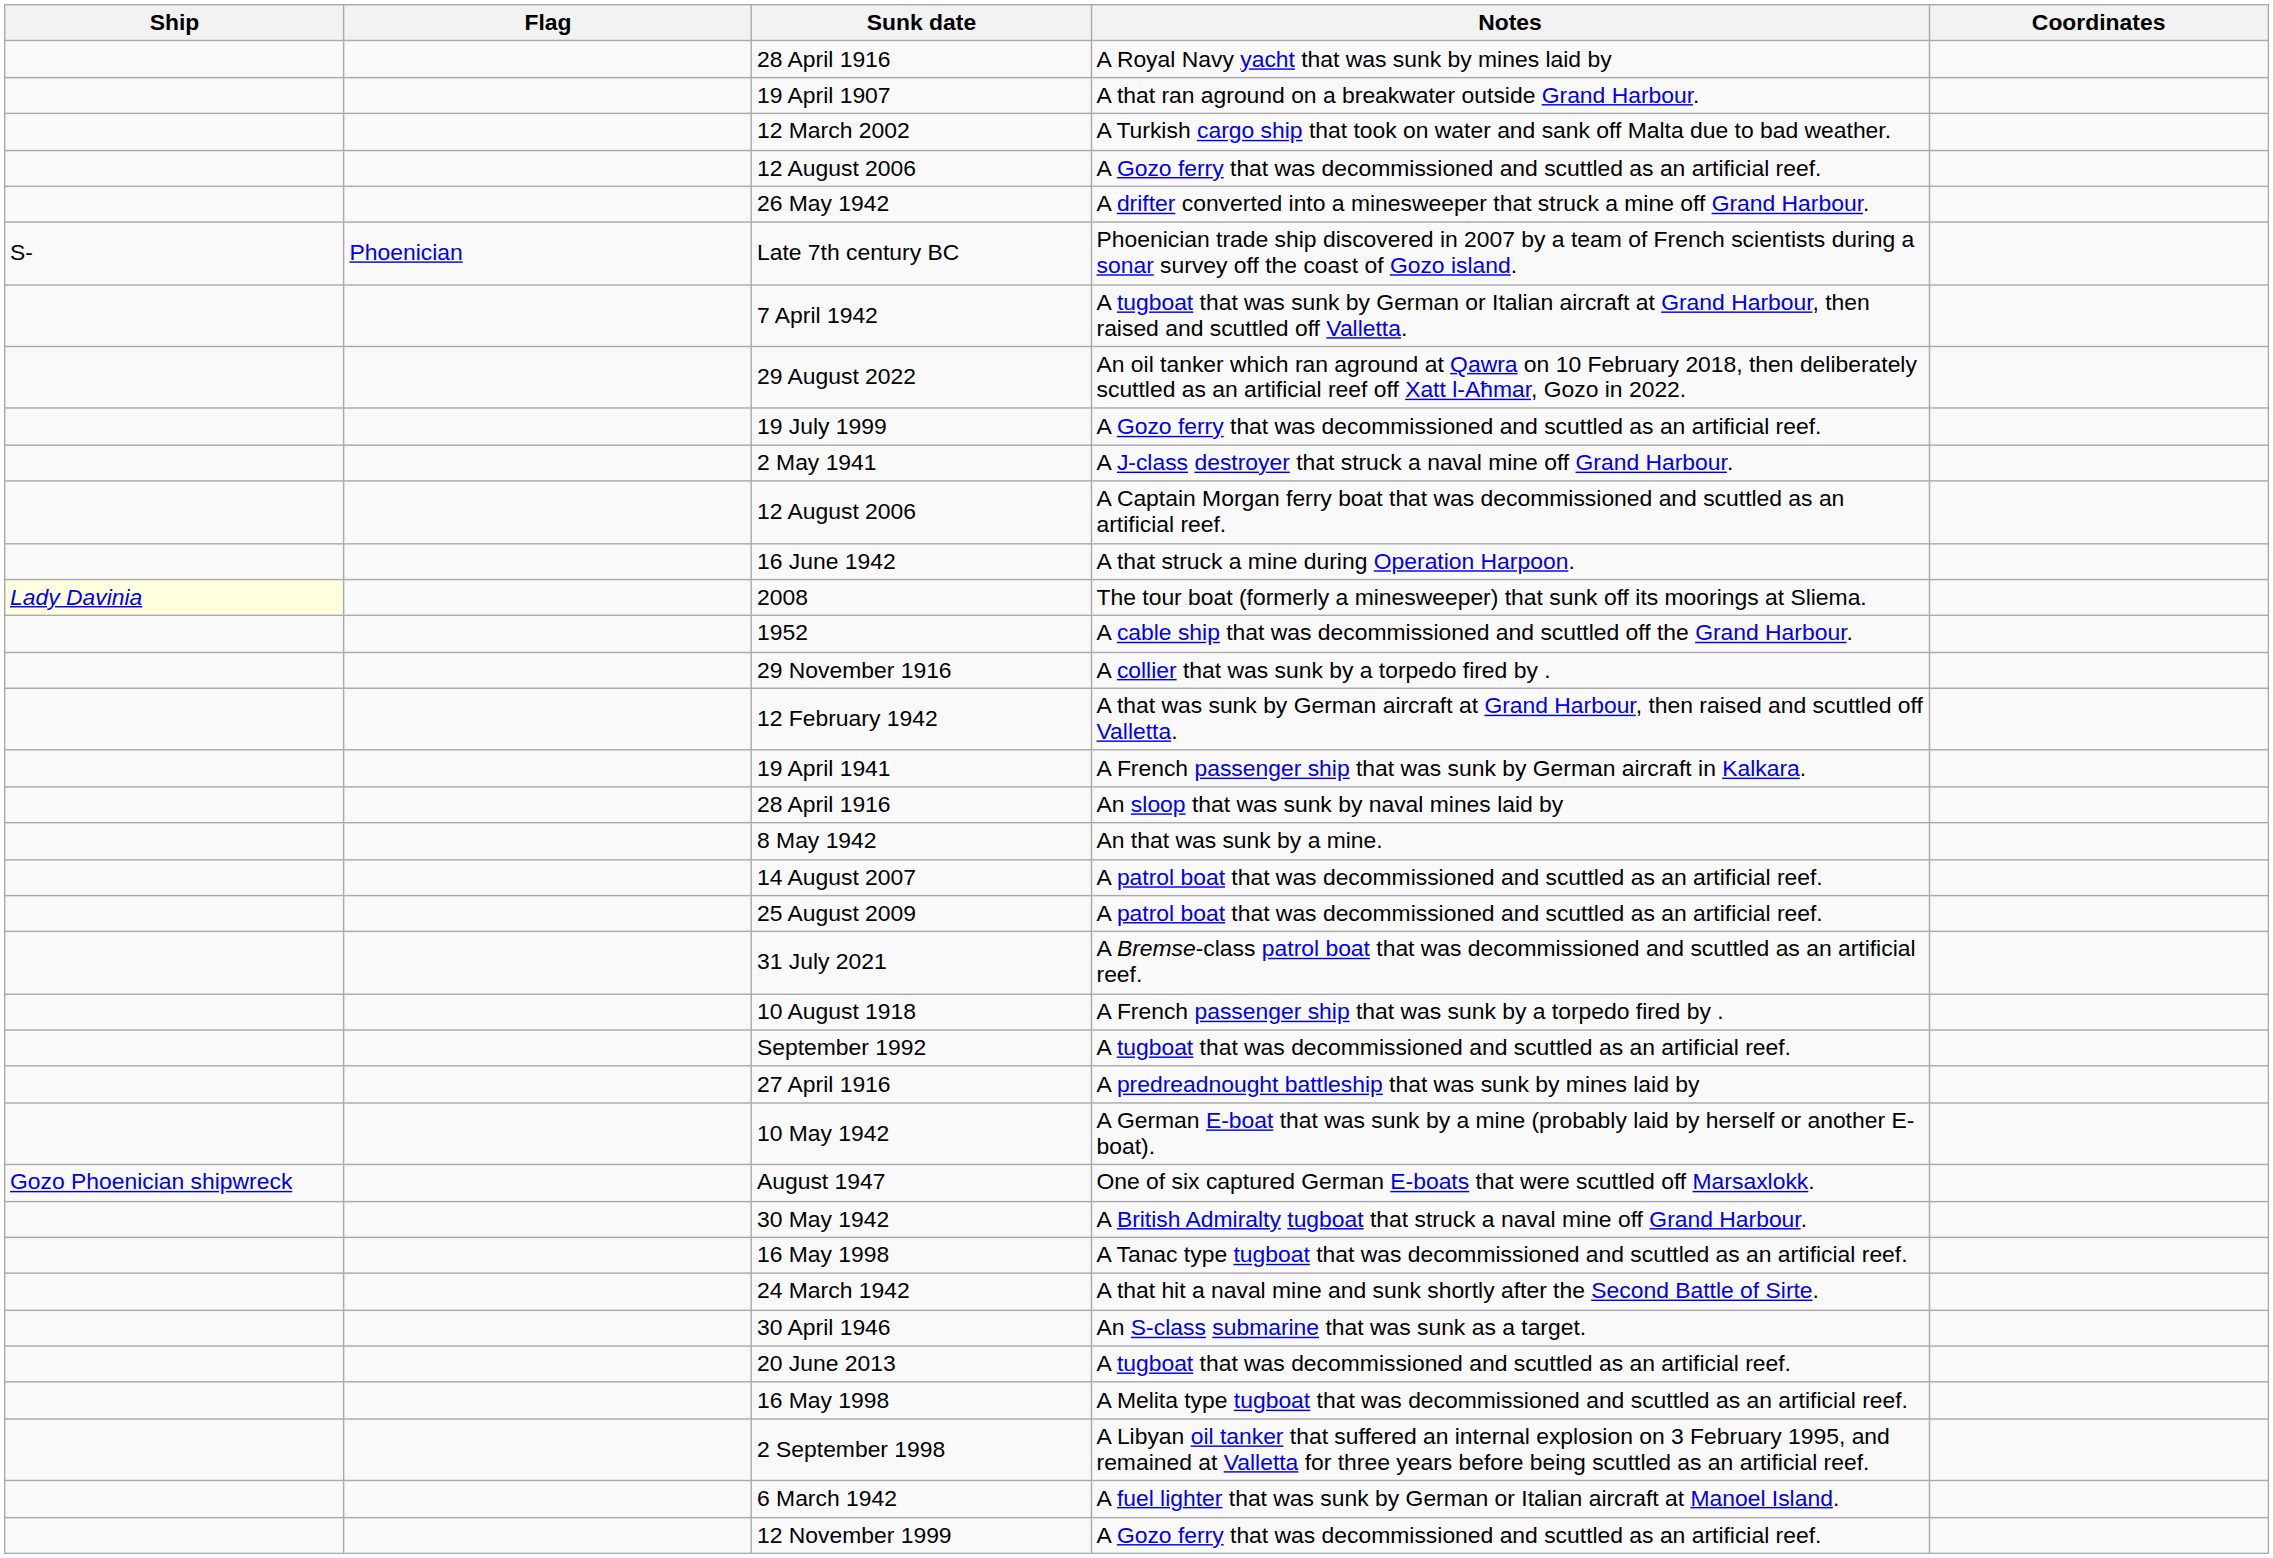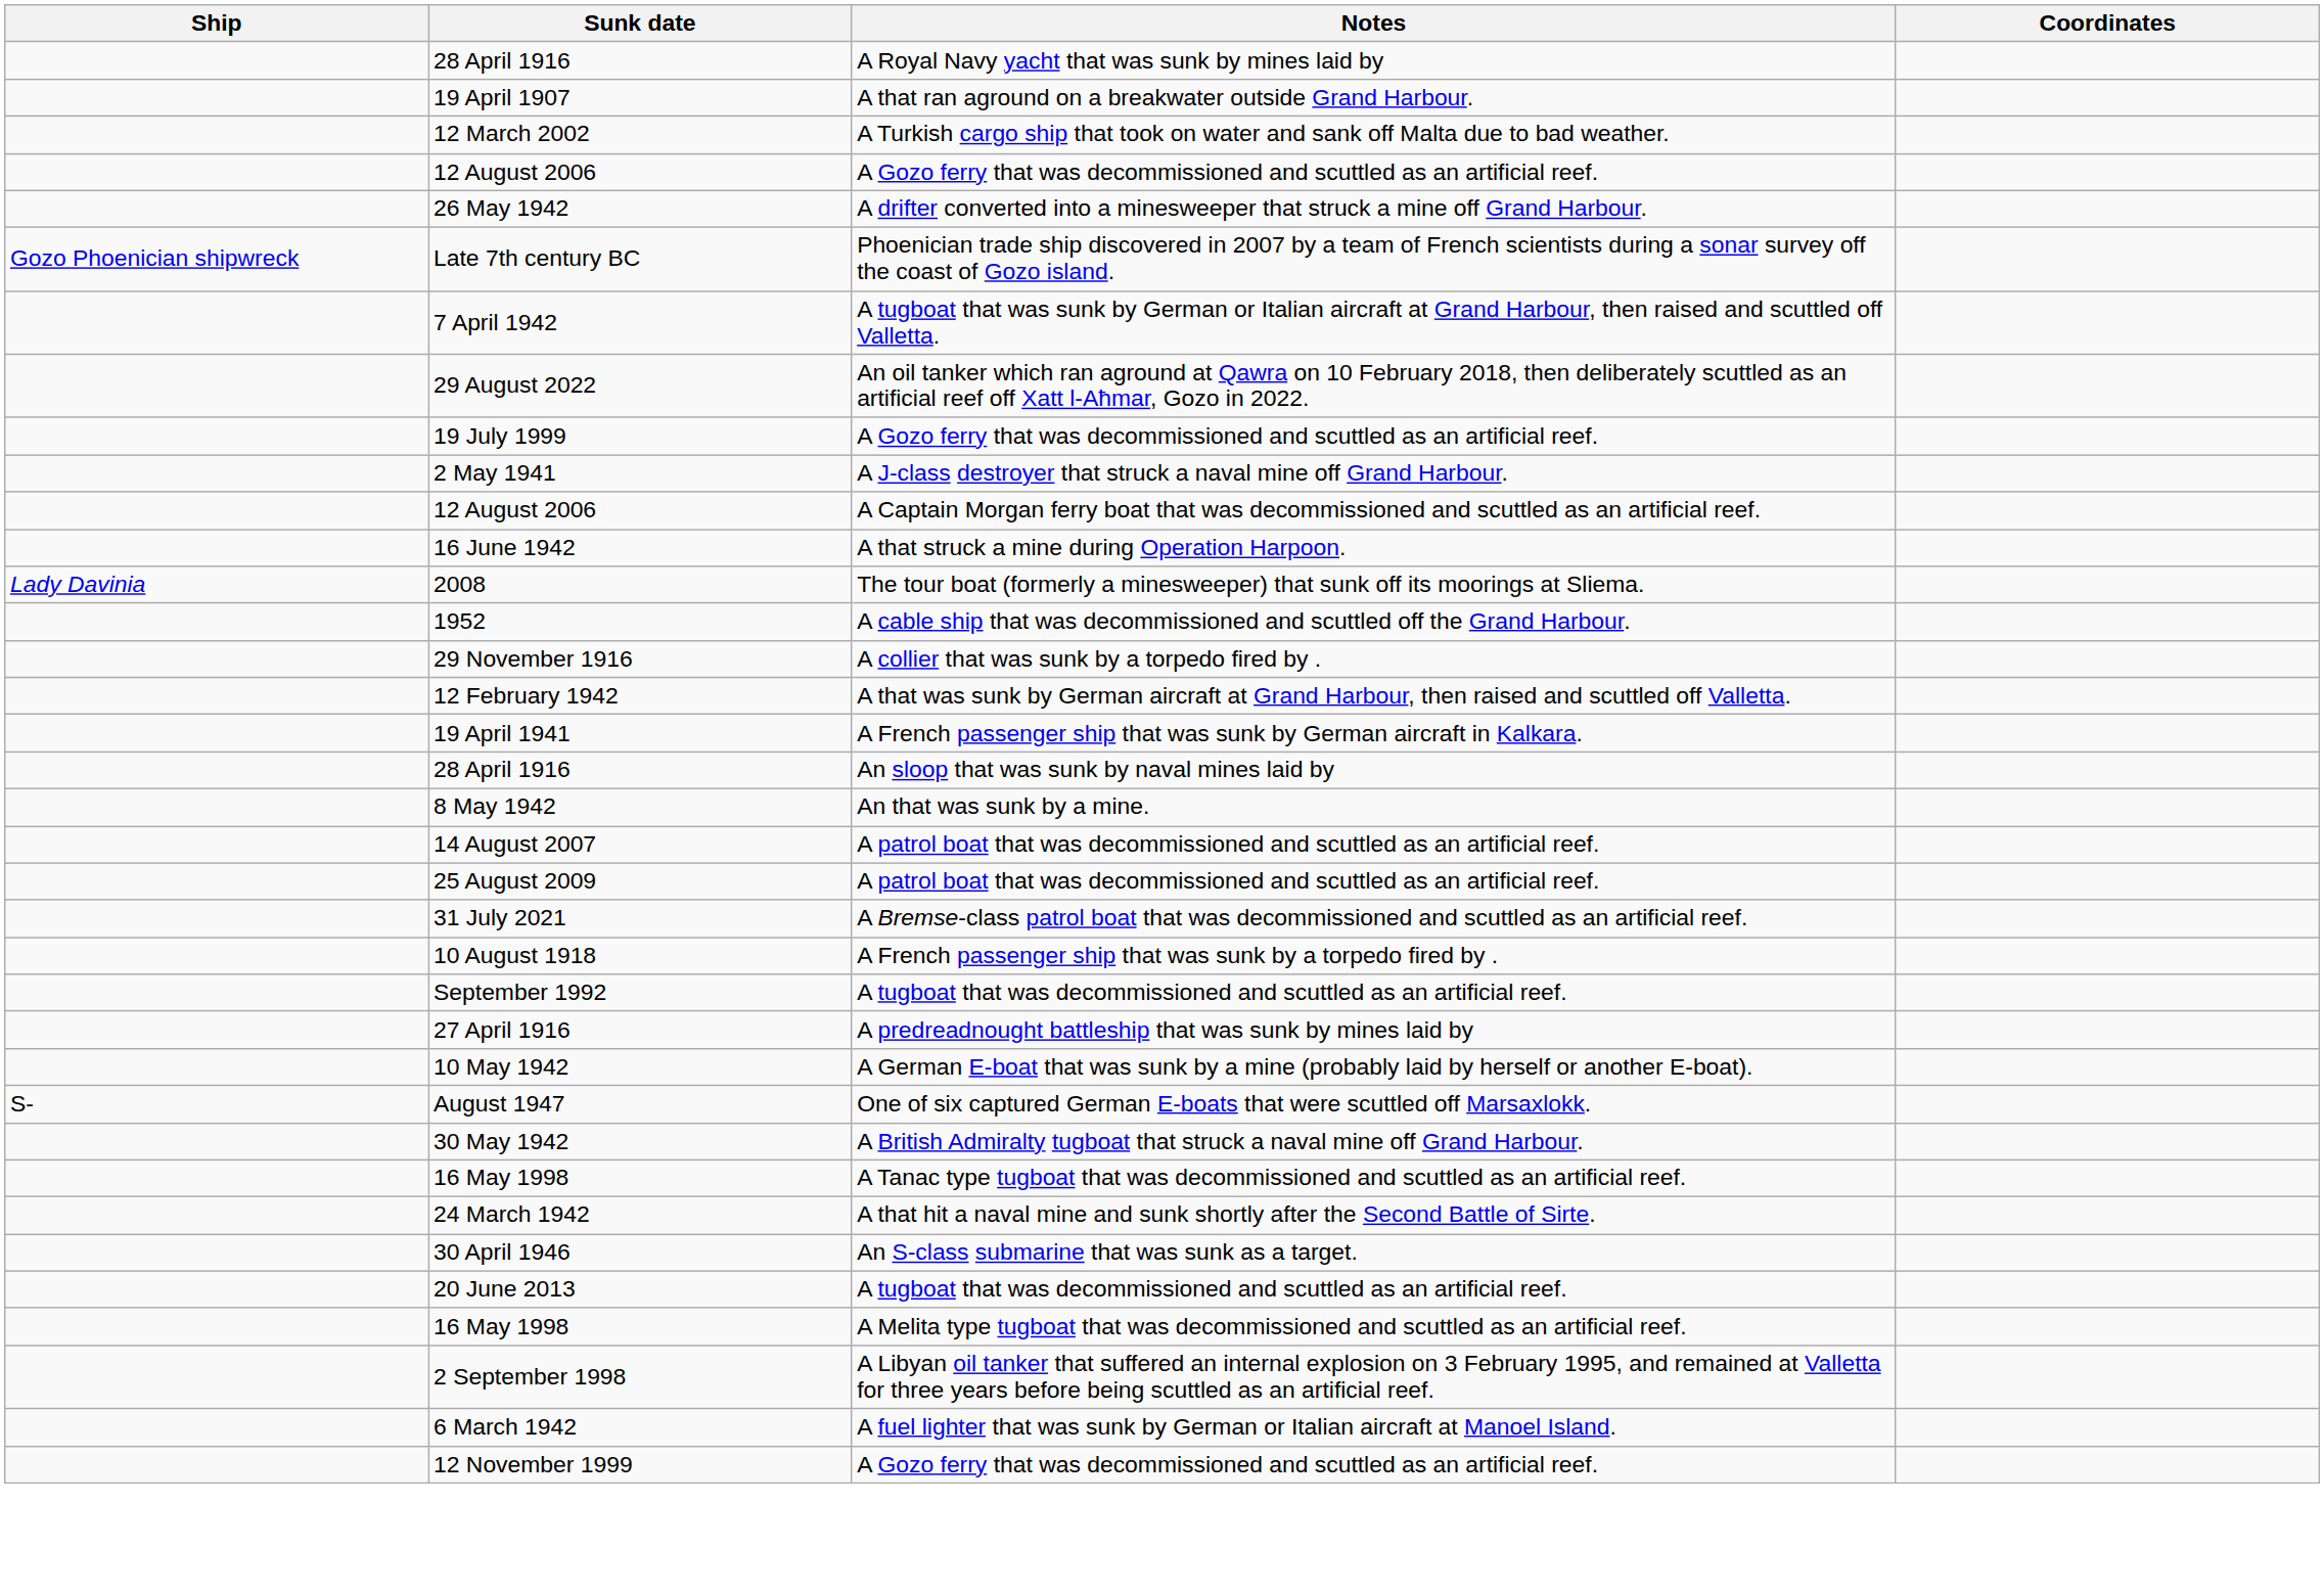- column: Flag | Phoenician
Late 7th century BC | Ship: S- -> Gozo Phoenician shipwreck
2008 | Ship: lightyellow background -> no background
August 1947 | Ship: Gozo Phoenician shipwreck -> S-
